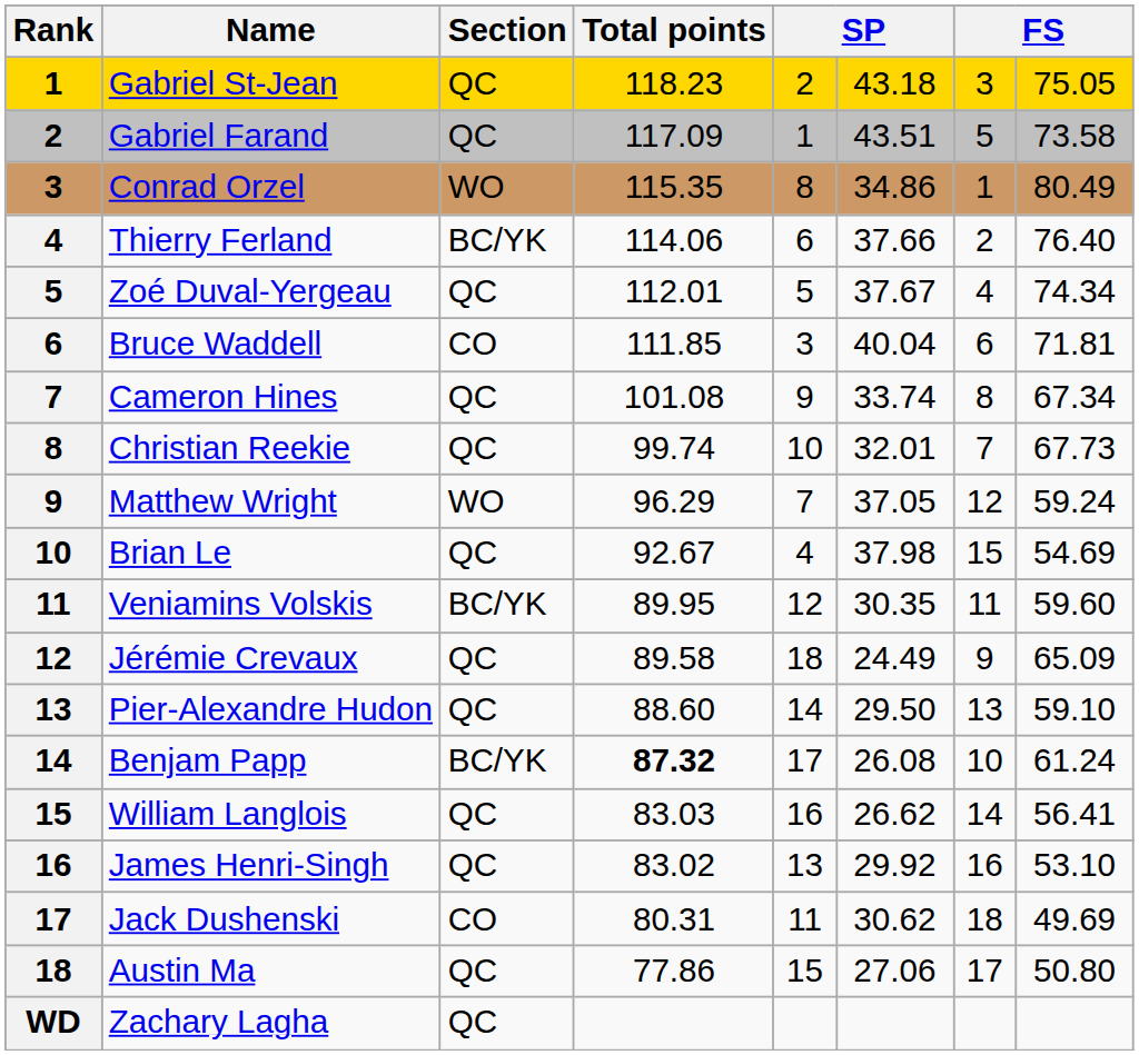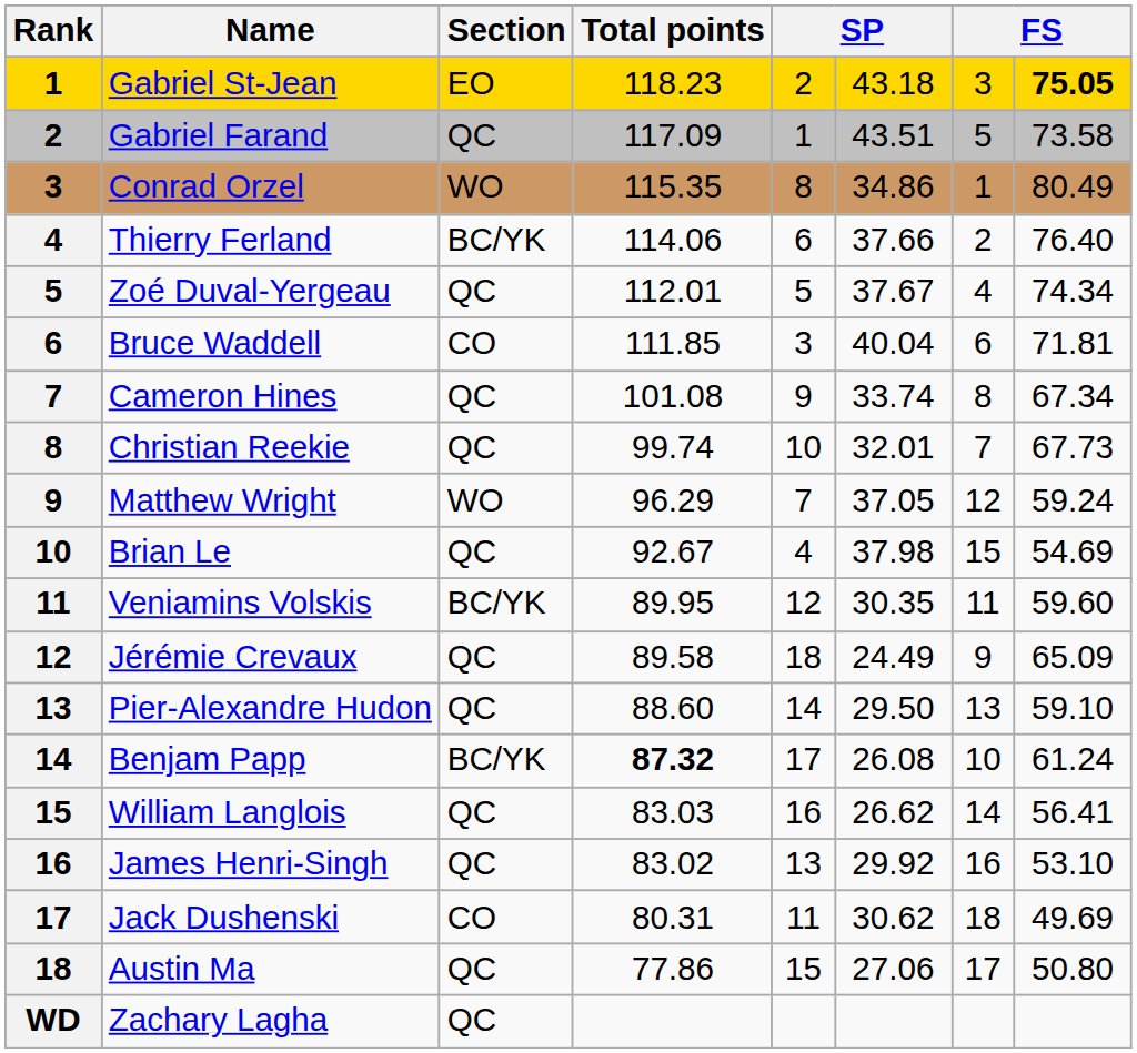Gabriel St-Jean | Section: QC -> EO
Gabriel St-Jean | column 8: normal -> bold
